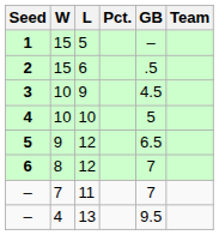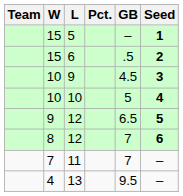columns swapped: Team <-> Seed
